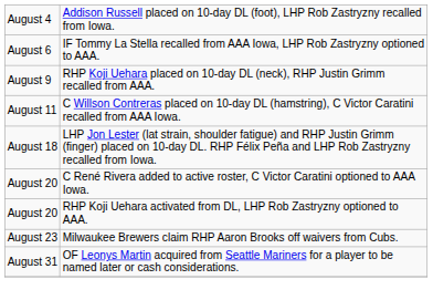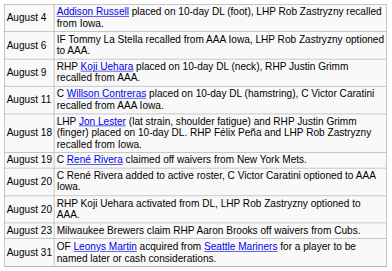+ row: August 19 | C René Rivera claimed off waivers from New York Mets.
